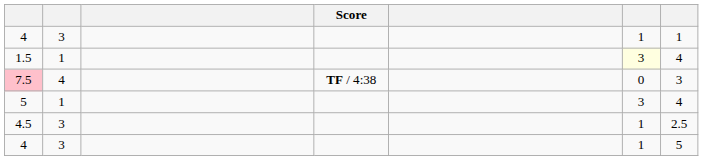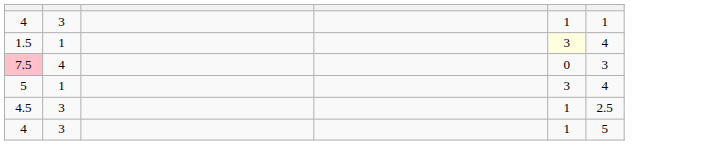- column: Score | TF / 4:38
